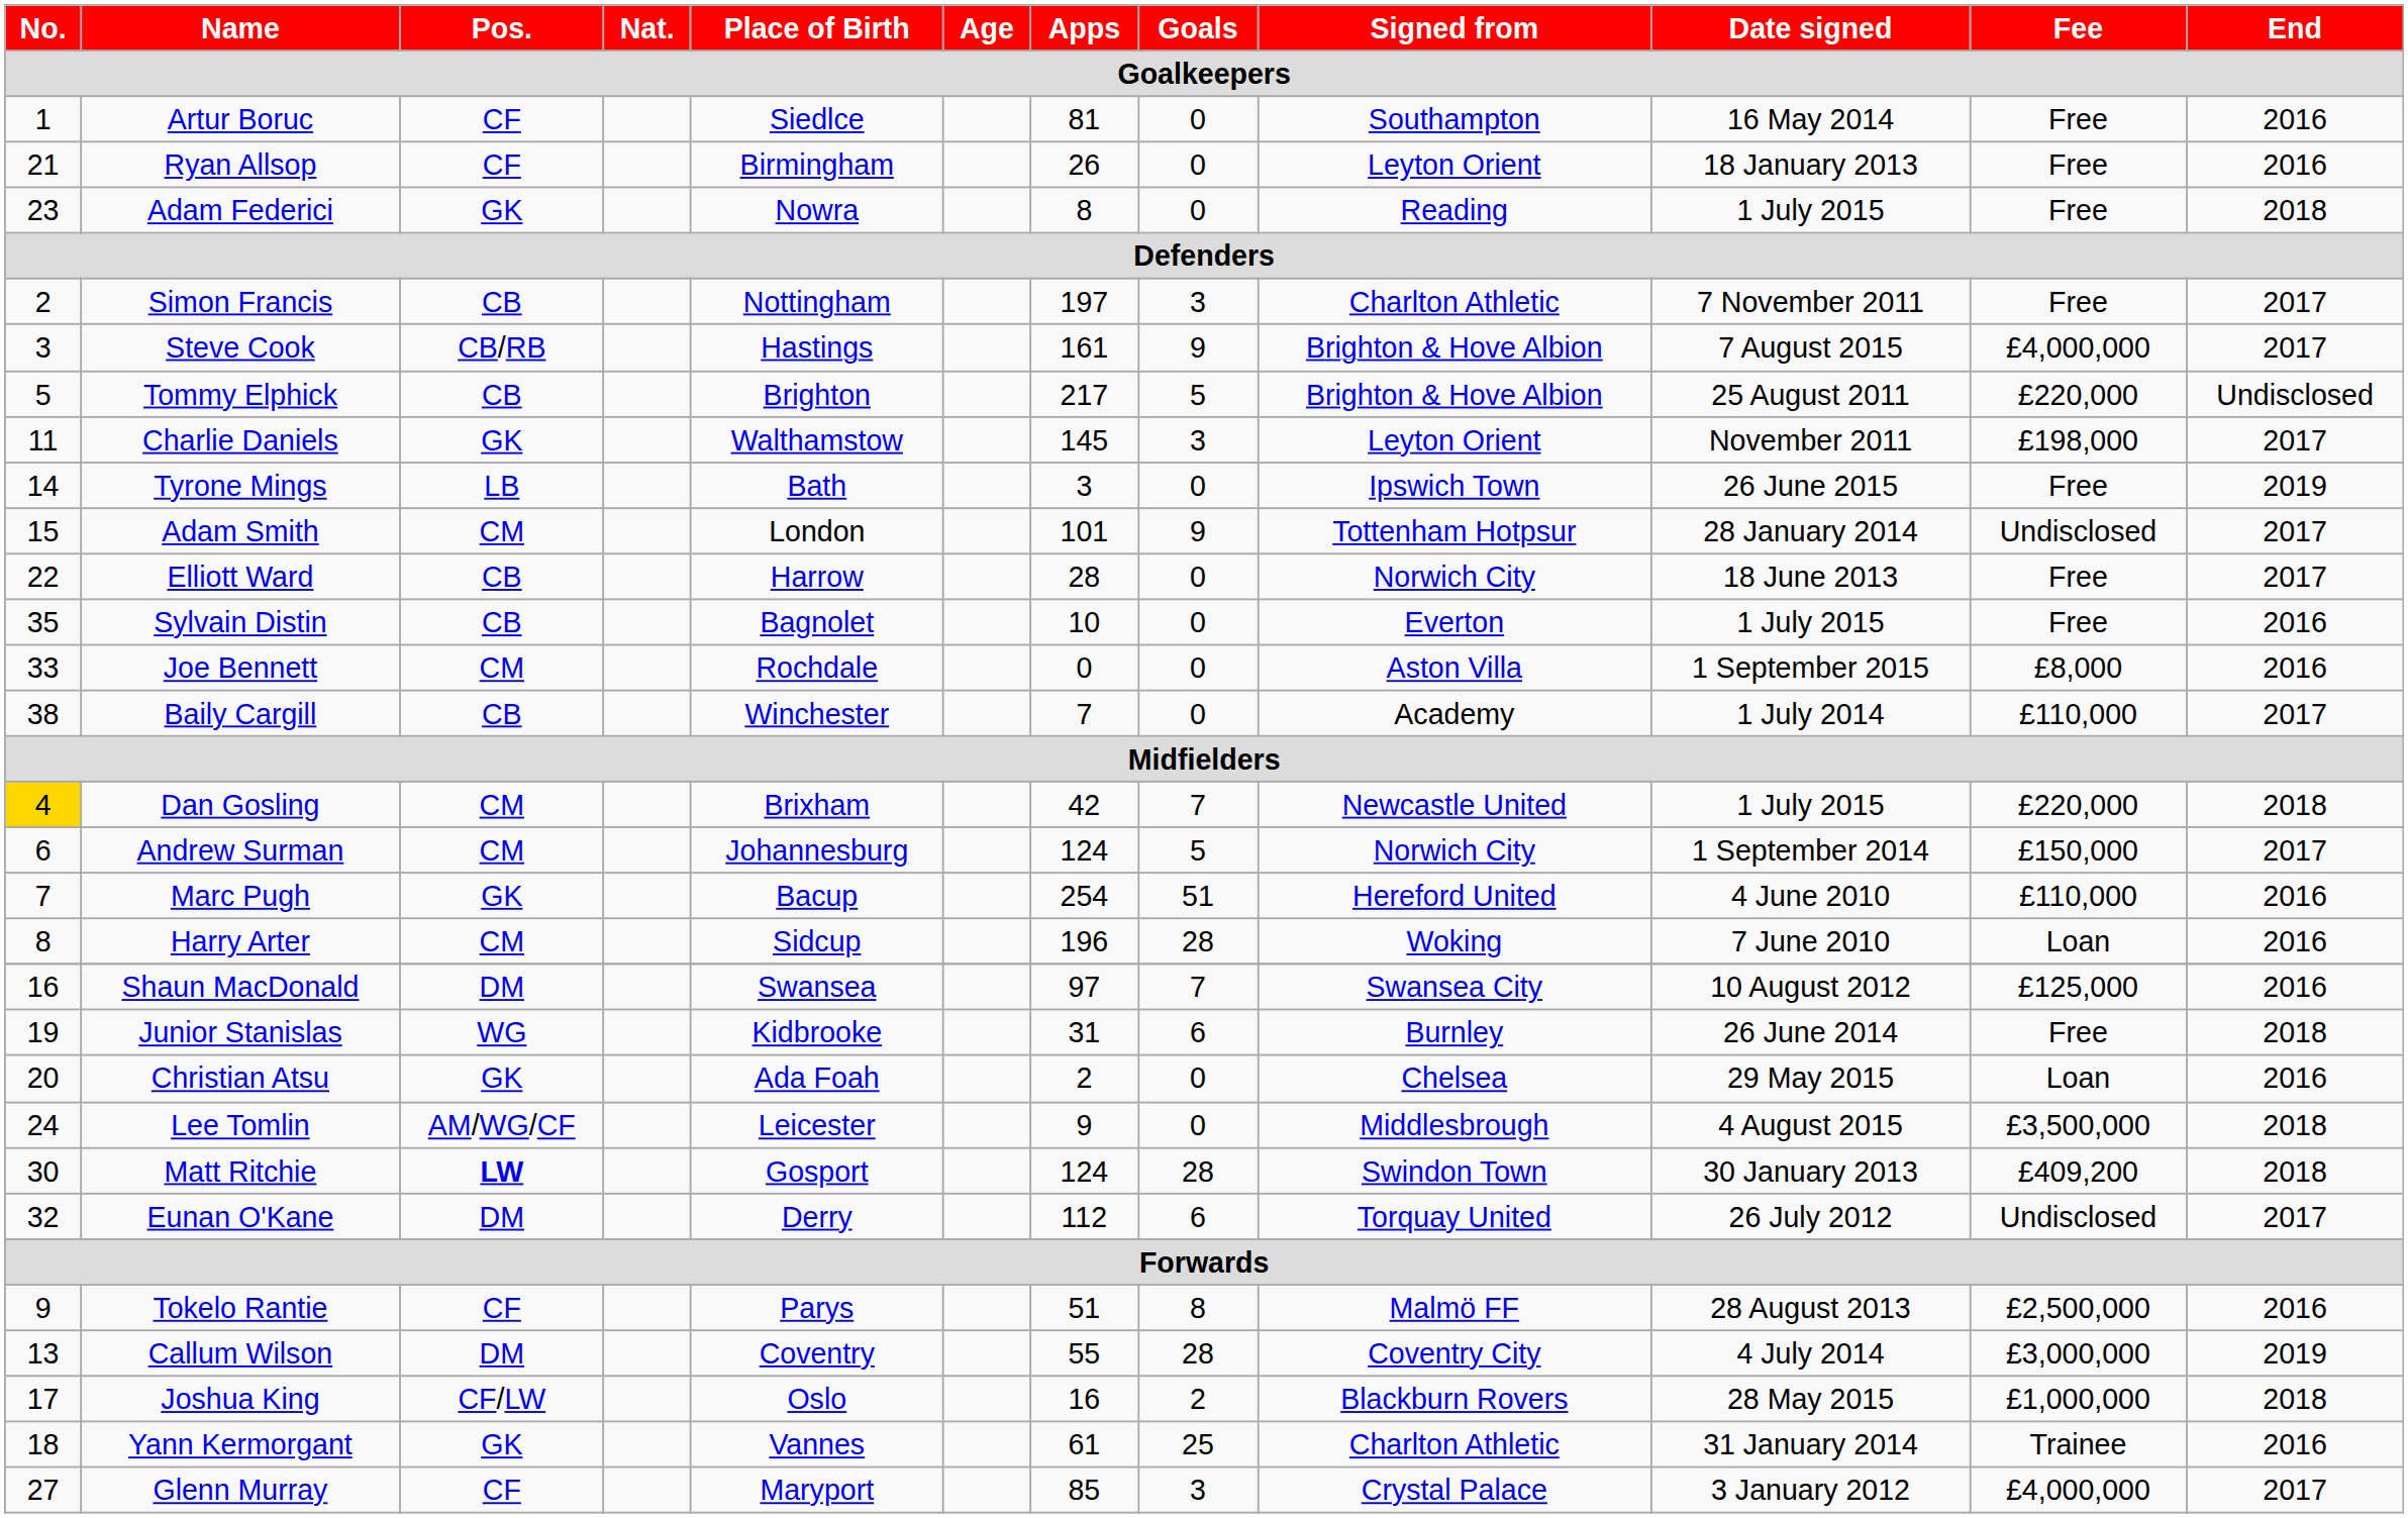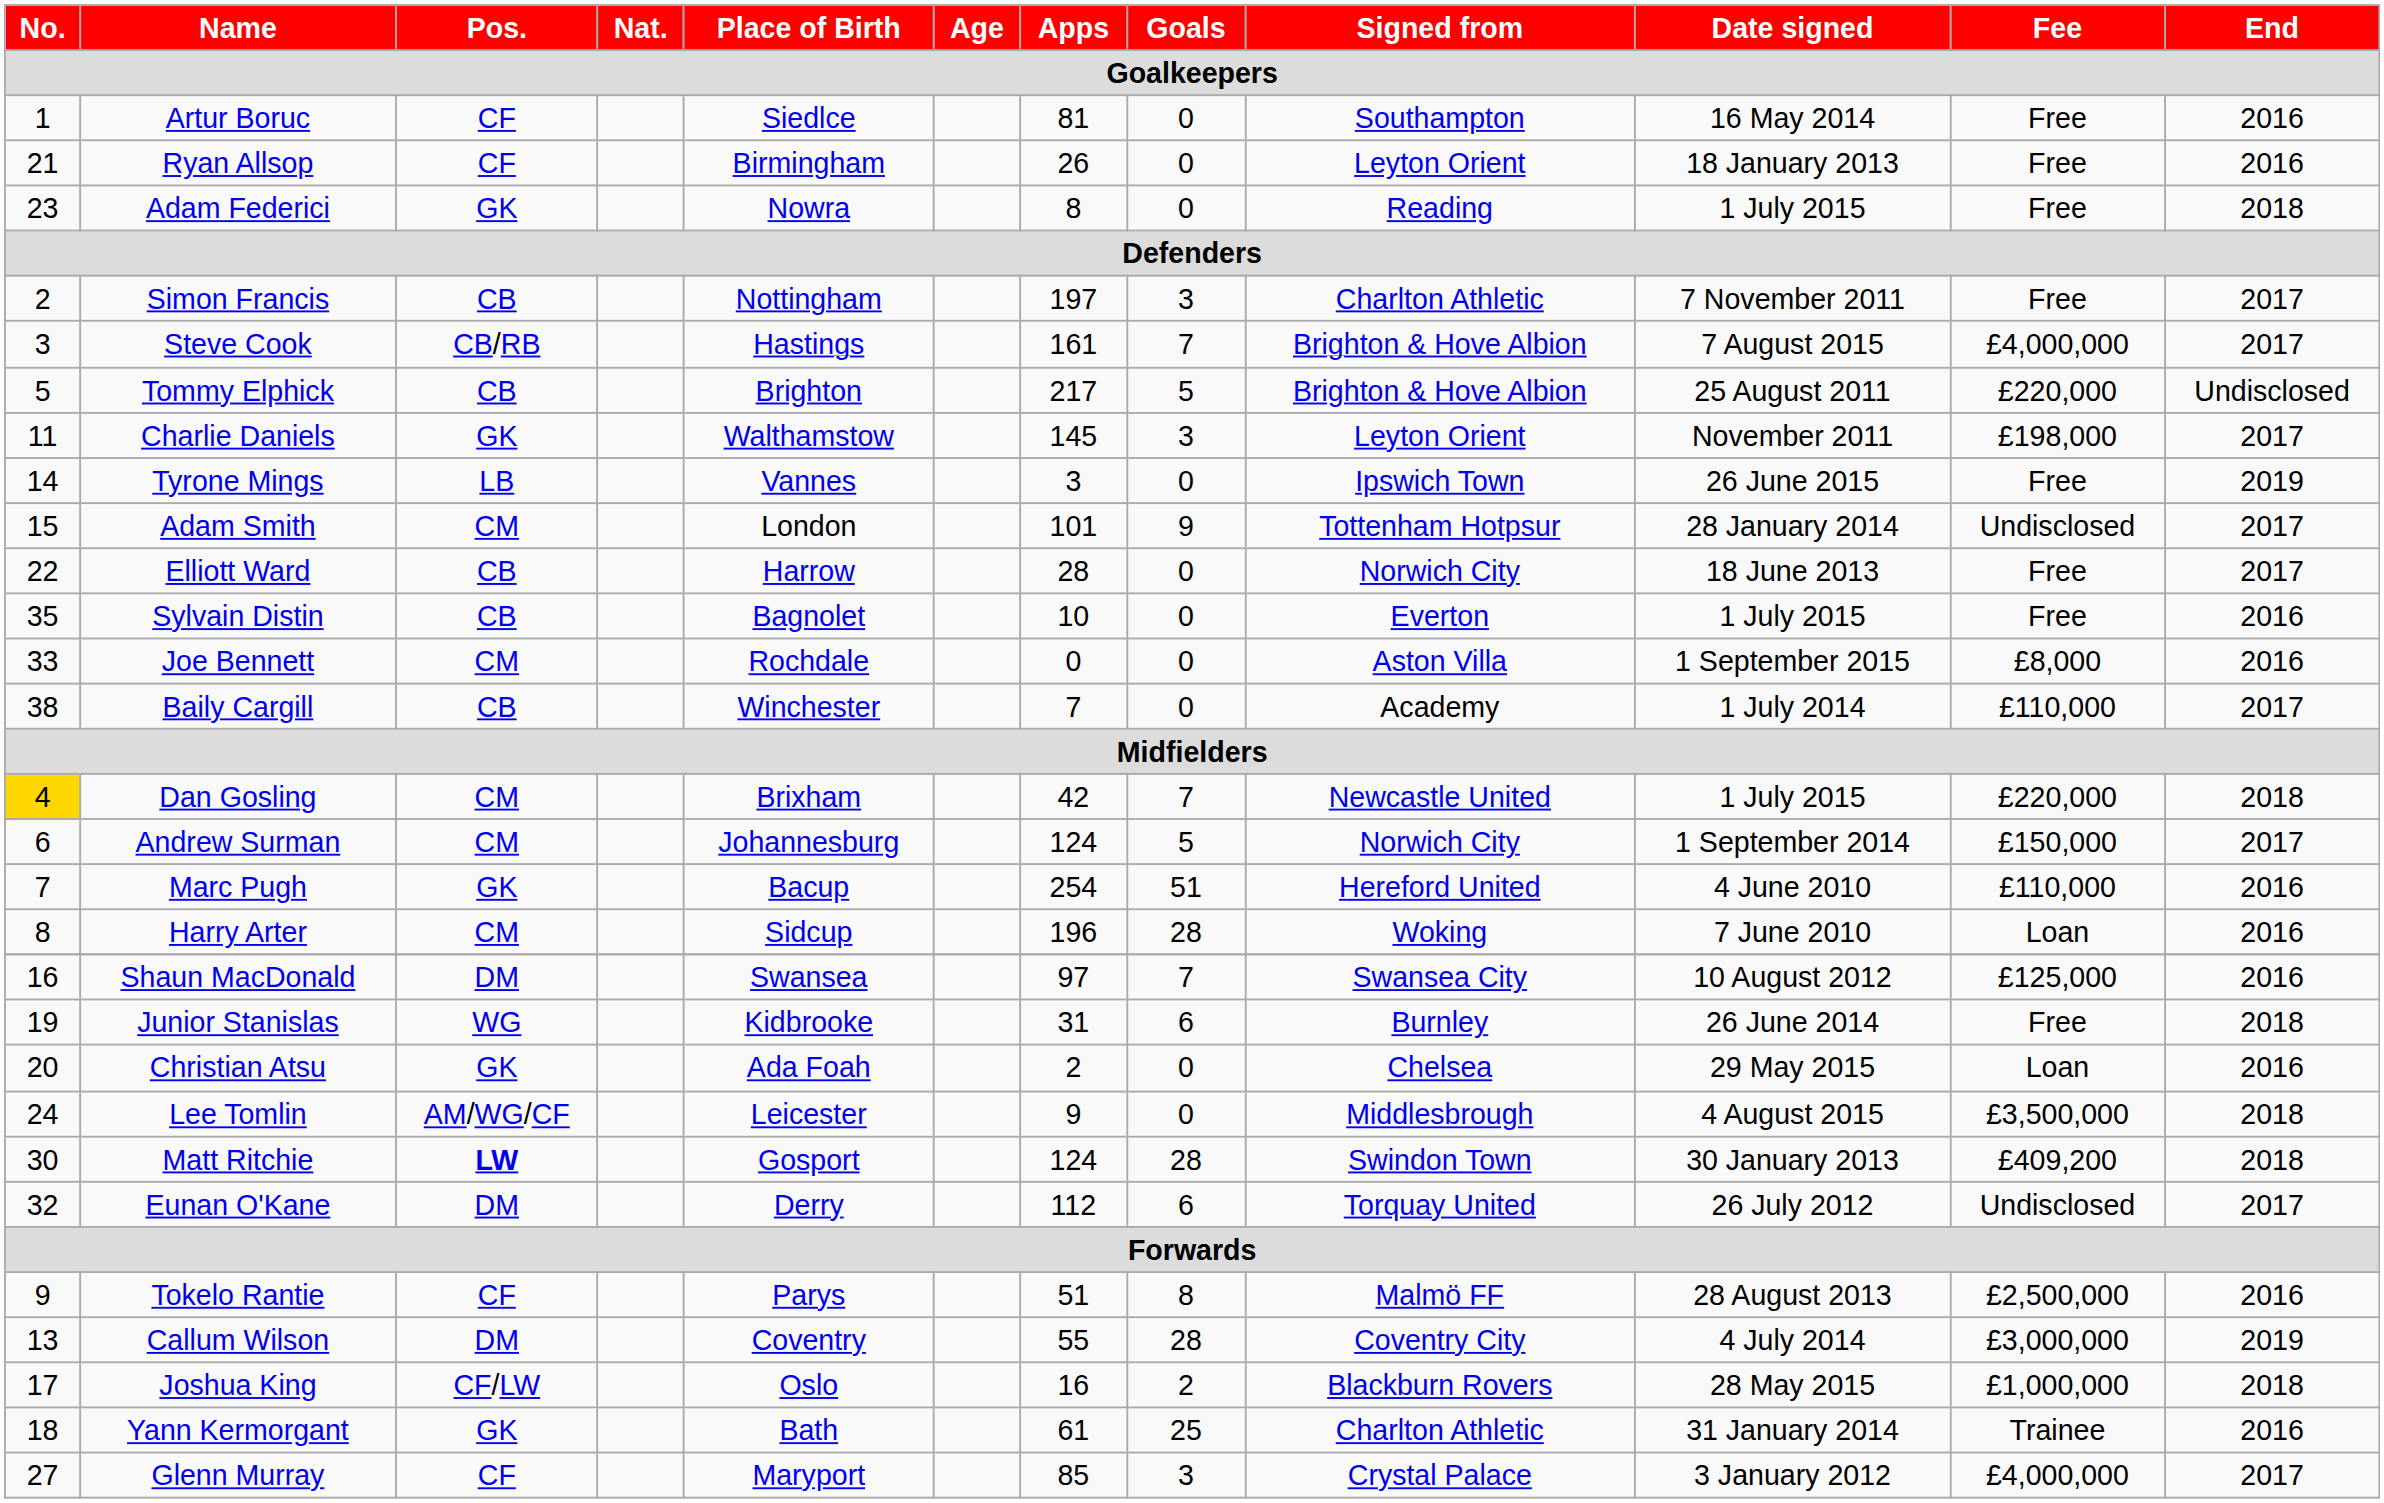Steve Cook | Goals: 9 -> 7
Tyrone Mings | Place of Birth: Bath -> Vannes
Yann Kermorgant | Place of Birth: Vannes -> Bath
